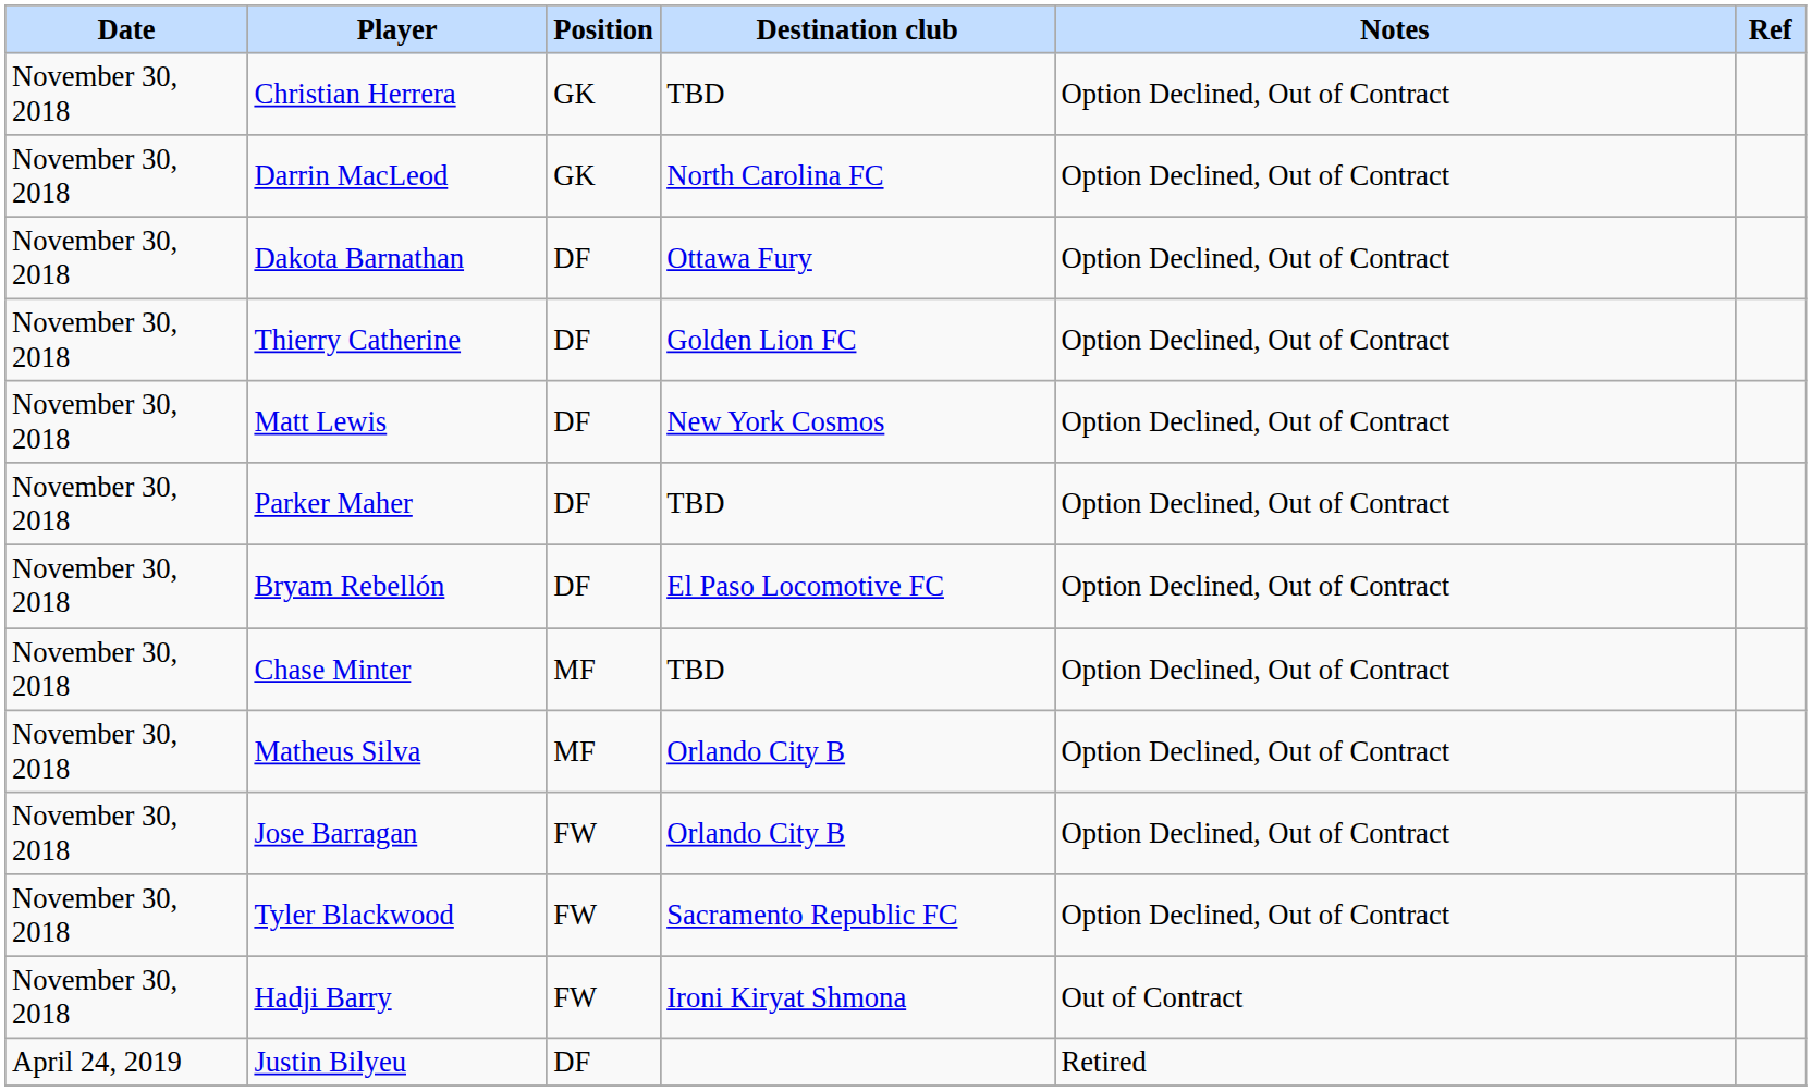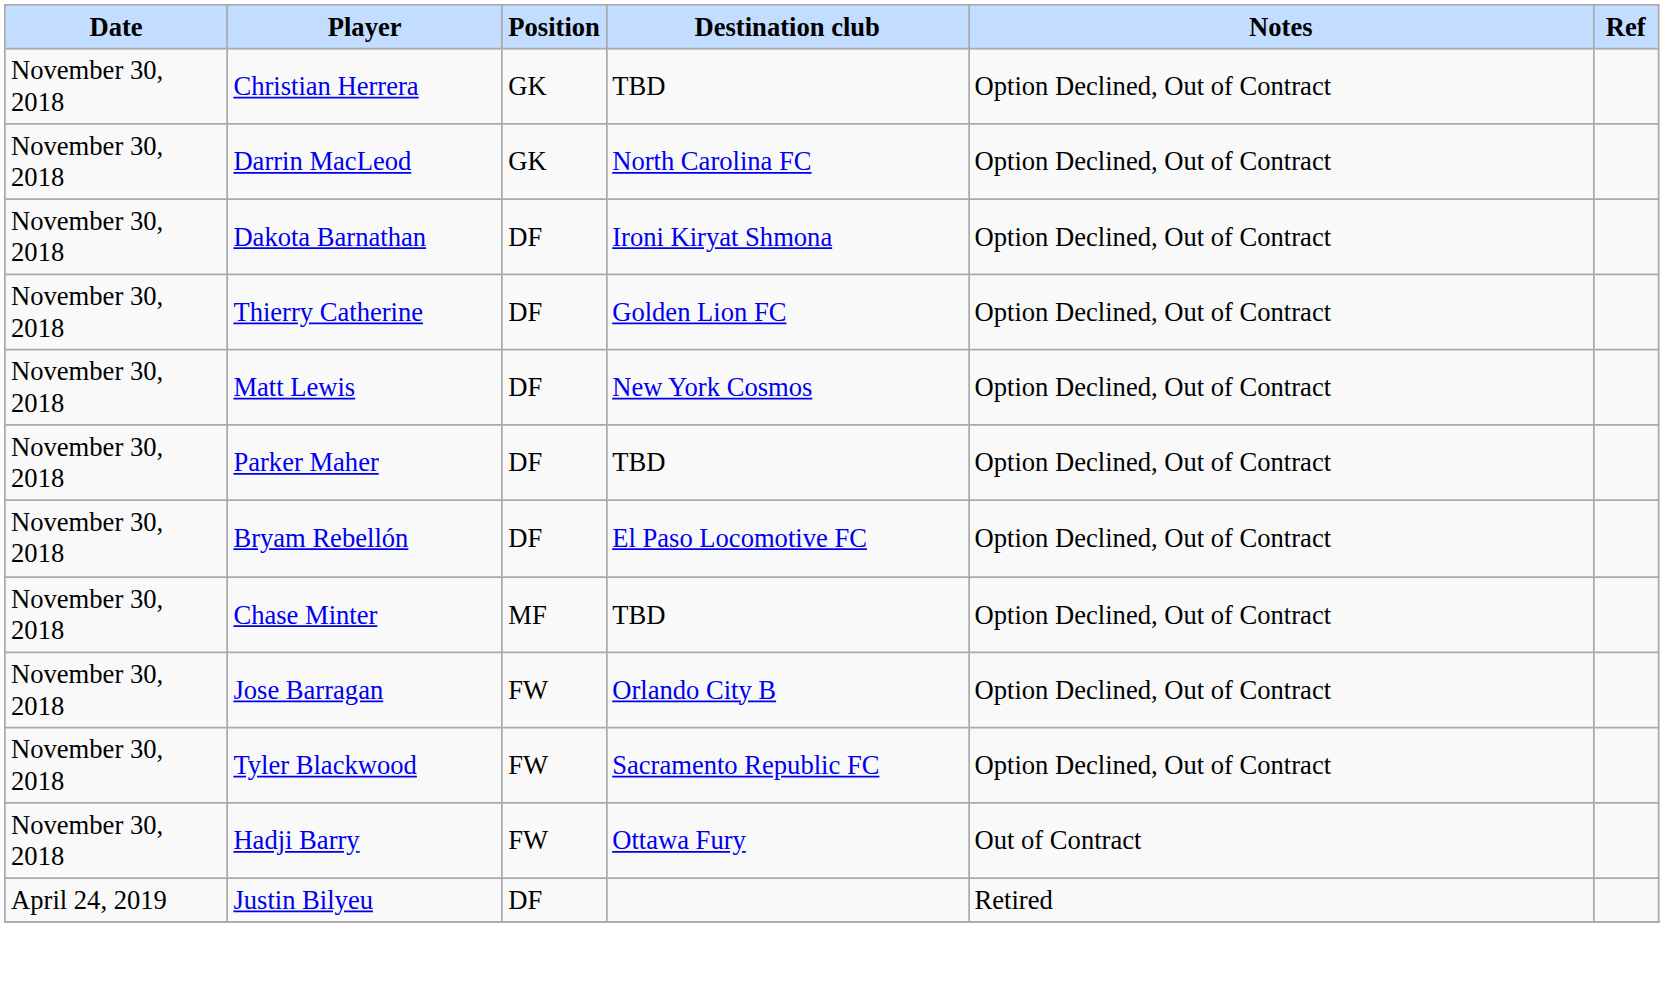Dakota Barnathan | Destination club: Ottawa Fury -> Ironi Kiryat Shmona
- row: November 30, 2018 | Matheus Silva | MF | Orlando City B | Option Declined, Out of Contract
Hadji Barry | Destination club: Ironi Kiryat Shmona -> Ottawa Fury
